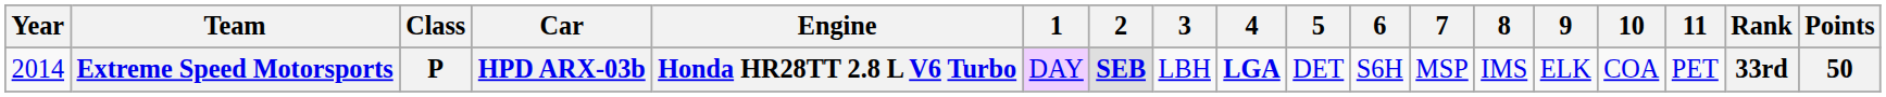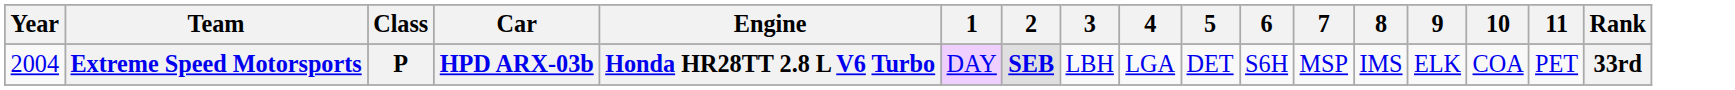- column: Points | 50
Extreme Speed Motorsports | Year: 2014 -> 2004
Extreme Speed Motorsports | 4: bold -> normal
